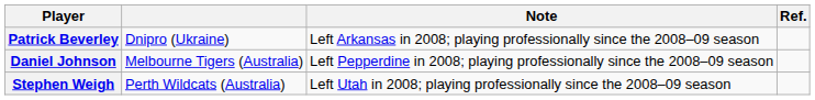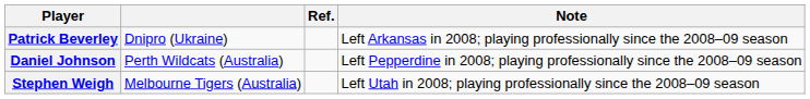columns swapped: Note <-> Ref.
Daniel Johnson | column 2: Melbourne Tigers (Australia) -> Perth Wildcats (Australia)
Stephen Weigh | column 2: Perth Wildcats (Australia) -> Melbourne Tigers (Australia)
